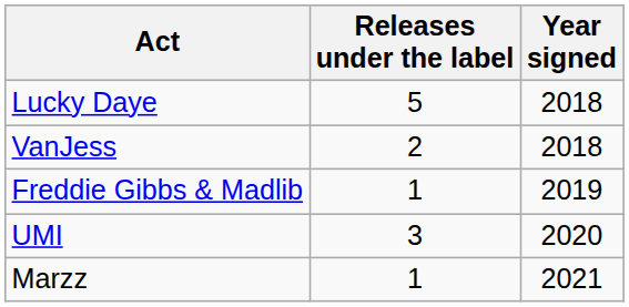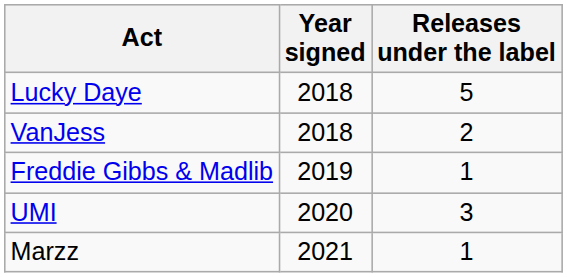columns swapped: Year signed <-> Releases under the label
